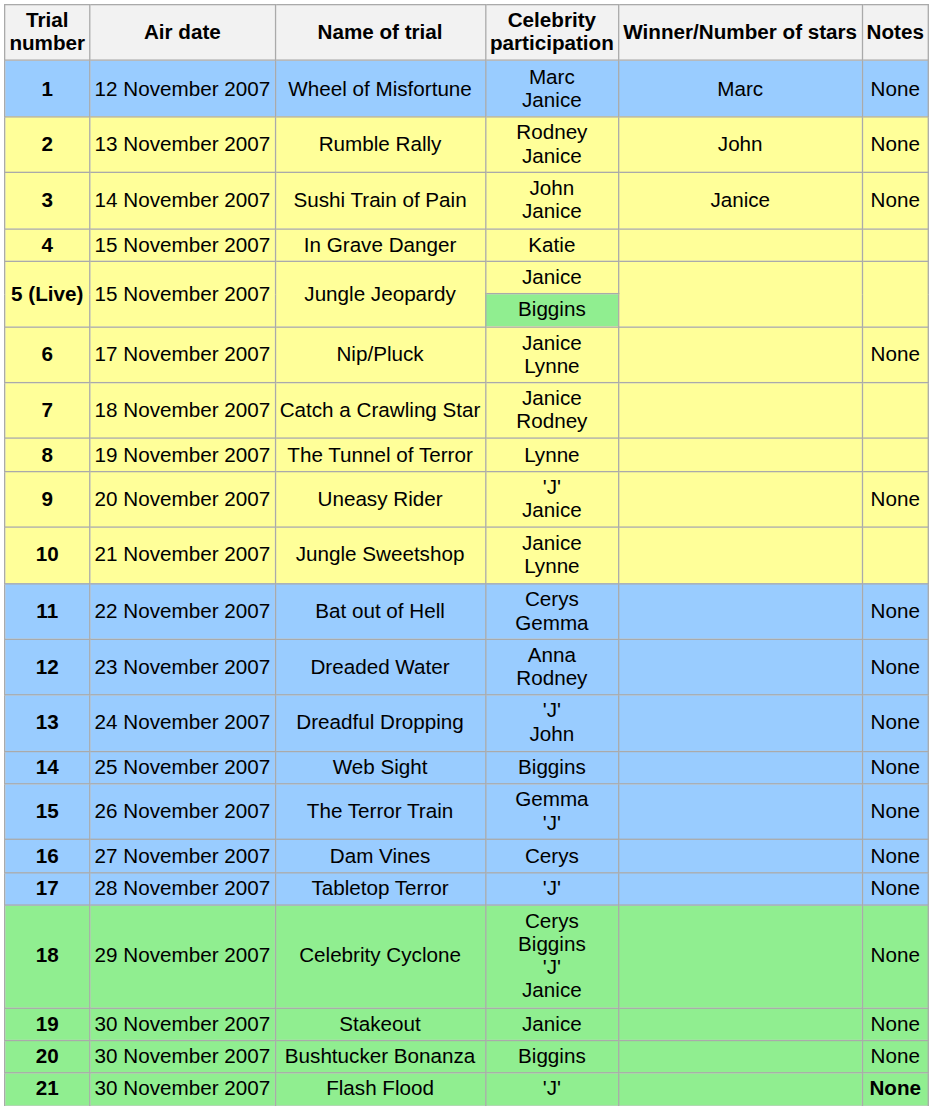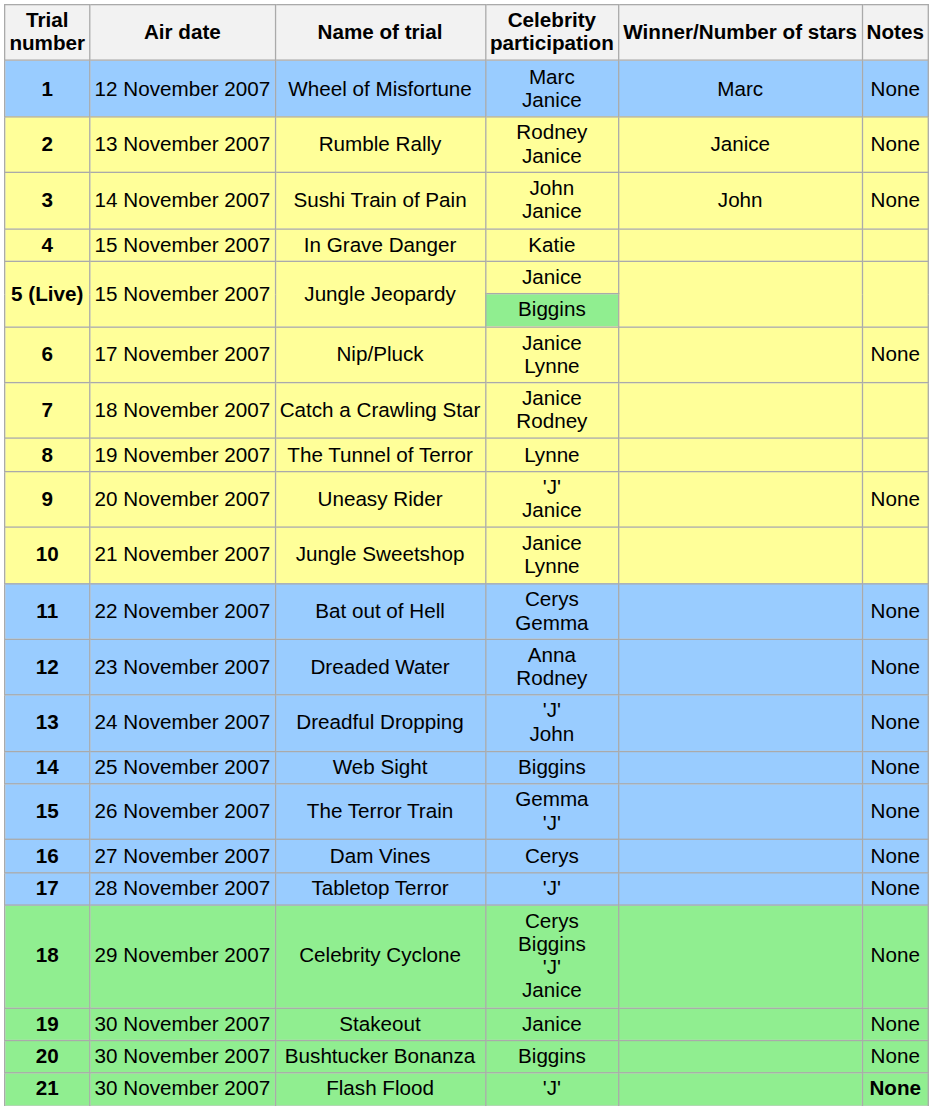Rumble Rally | Winner/Number of stars: John -> Janice
Sushi Train of Pain | Winner/Number of stars: Janice -> John
